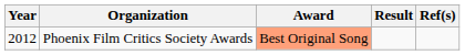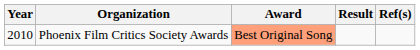Phoenix Film Critics Society Awards | Year: 2012 -> 2010
